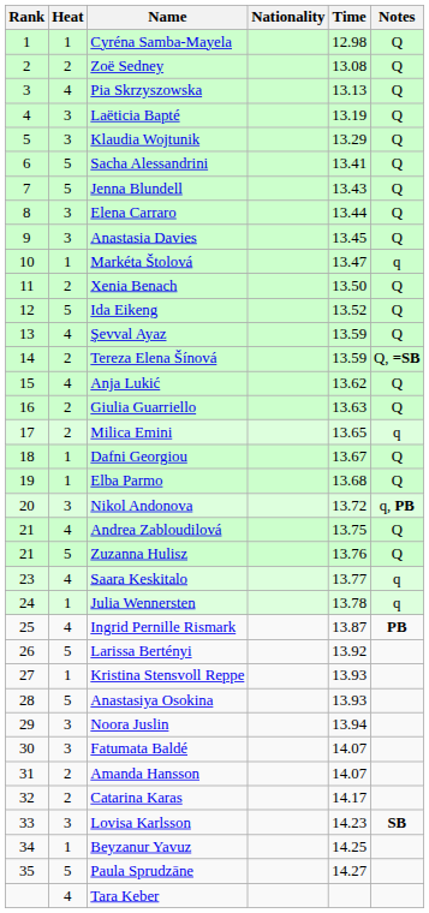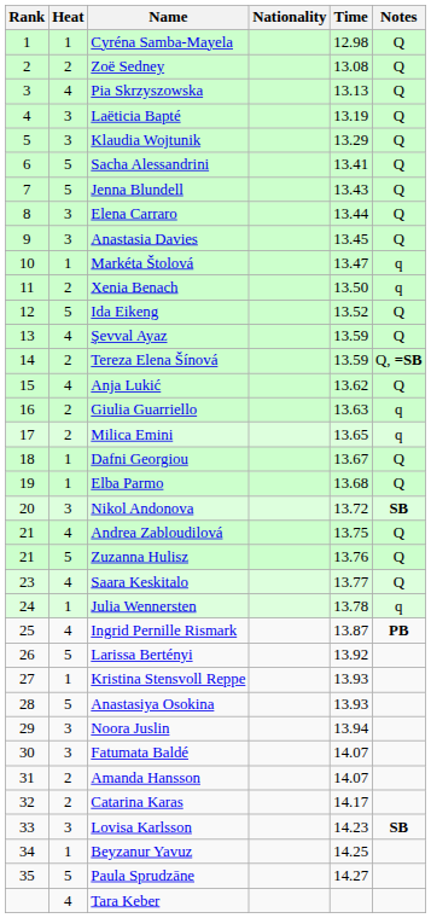Xenia Benach | Notes: Q -> q
Giulia Guarriello | Notes: Q -> q
Nikol Andonova | Notes: q, PB -> SB
Saara Keskitalo | Notes: q -> Q
